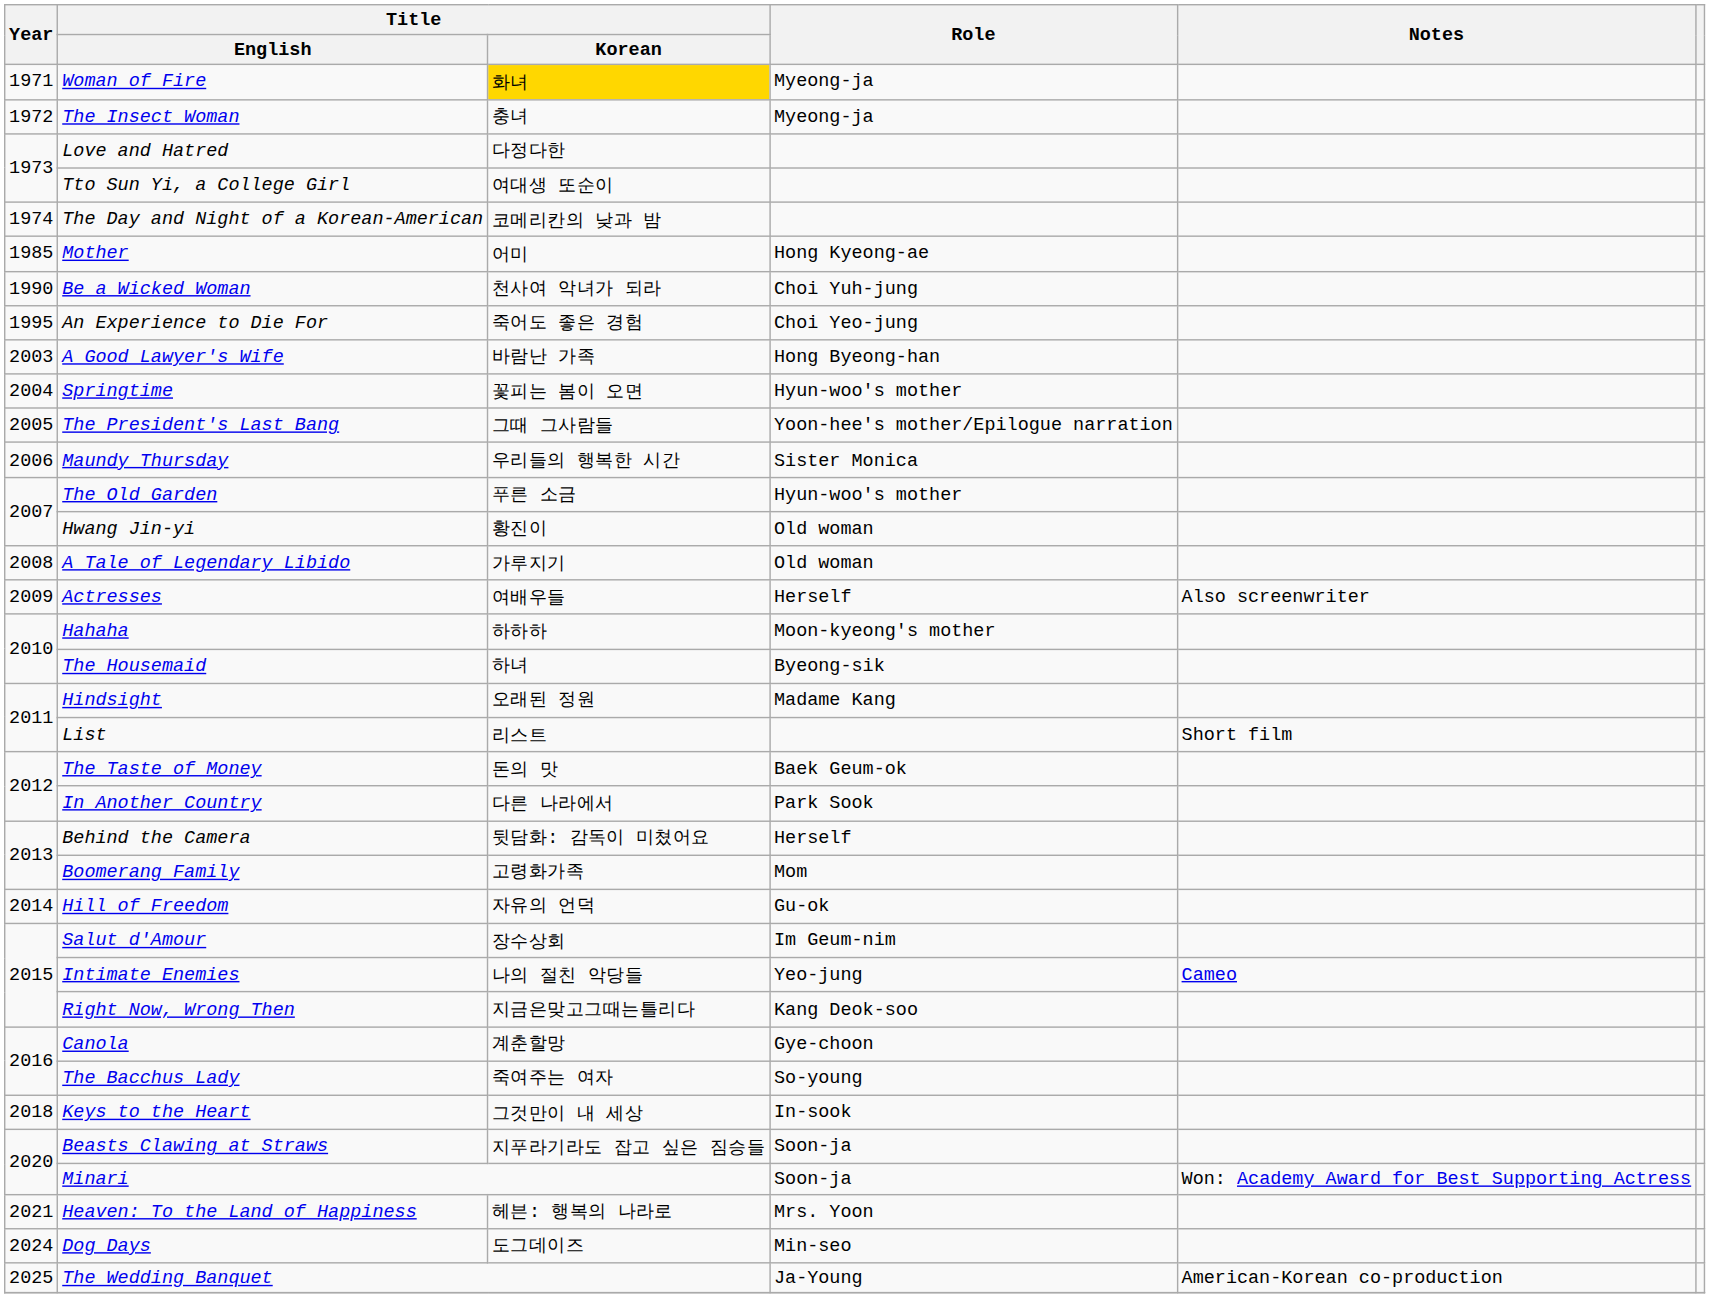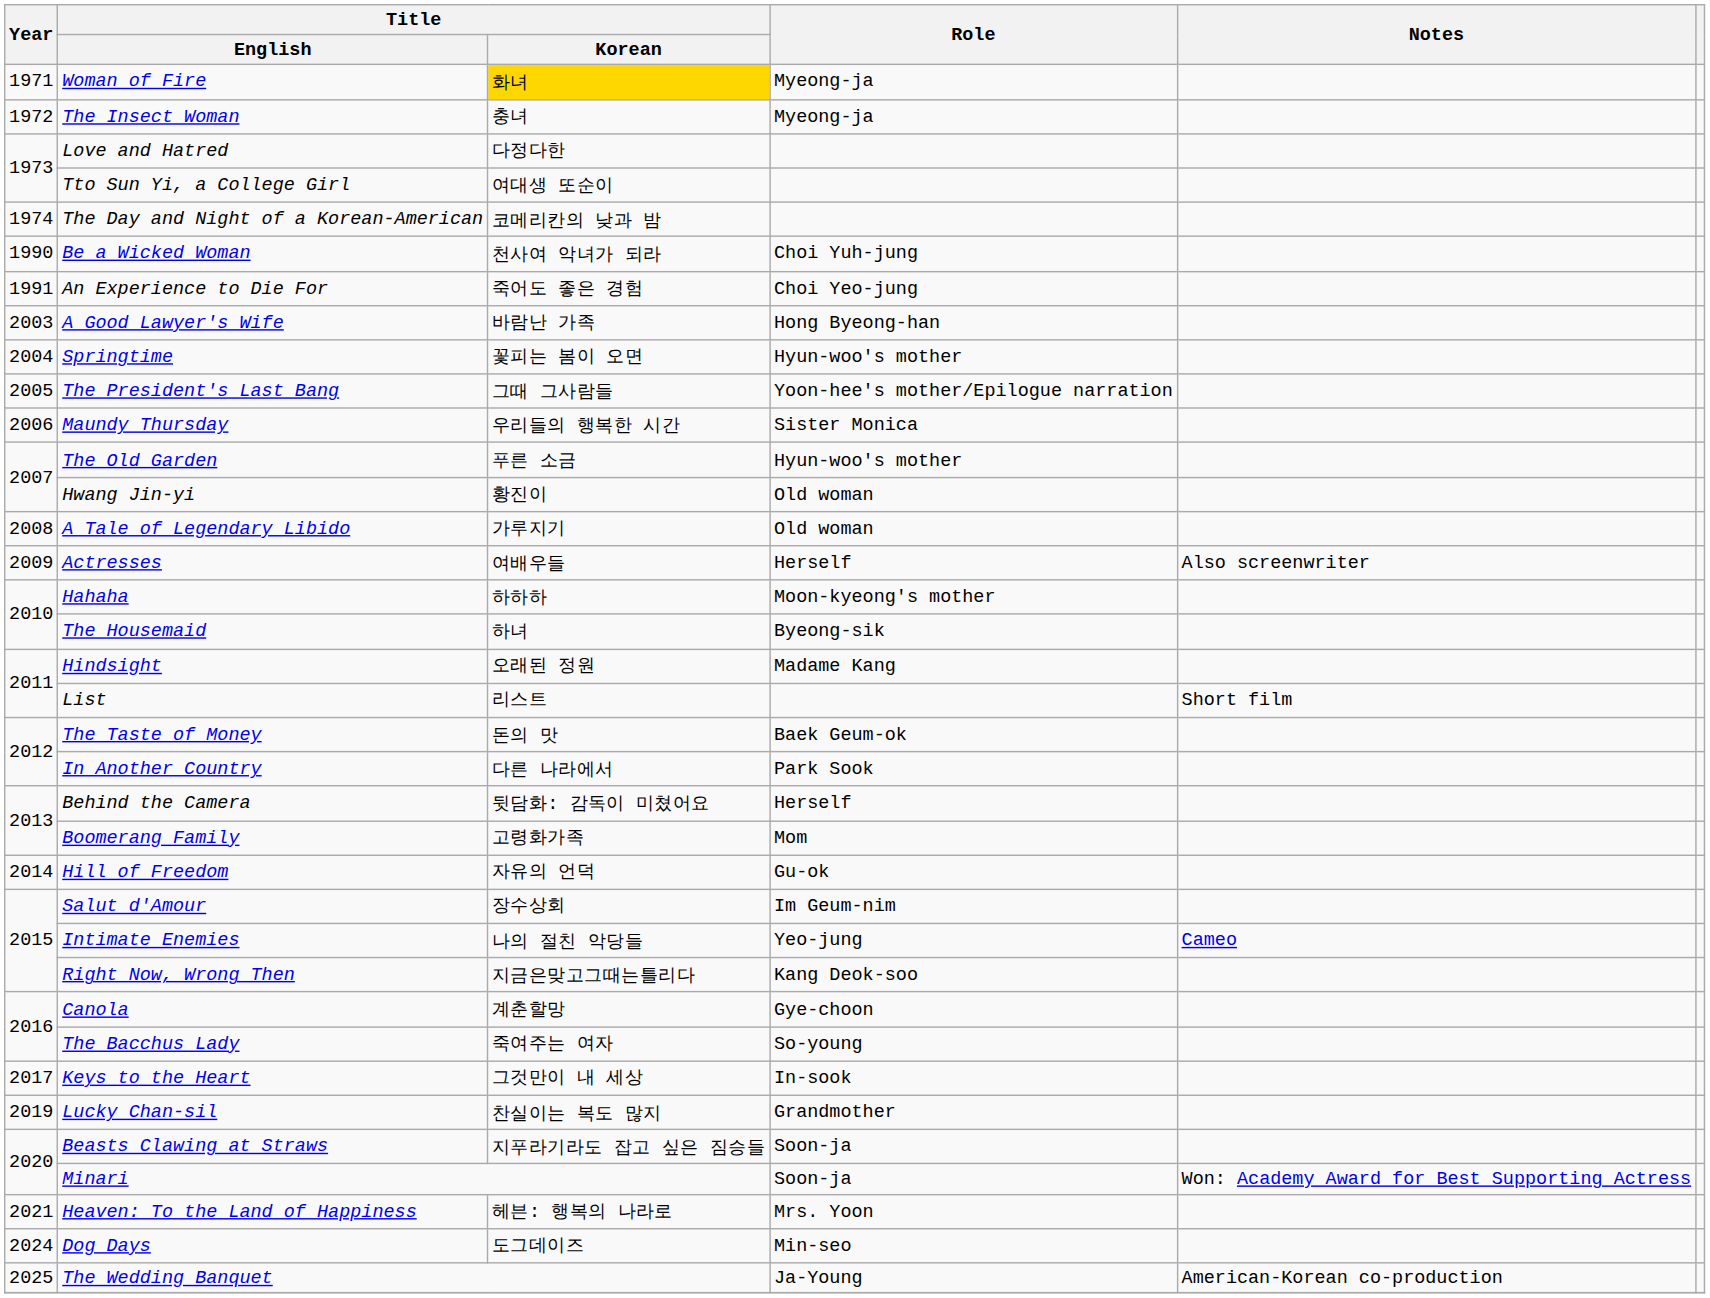- row: 1985 | Mother | 어미 | Hong Kyeong-ae
An Experience to Die For | Year: 1995 -> 1991
Keys to the Heart | Year: 2018 -> 2017
+ row: 2019 | Lucky Chan-sil | 찬실이는 복도 많지 | Grandmother
